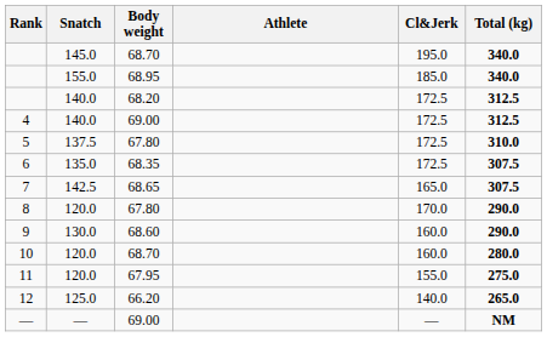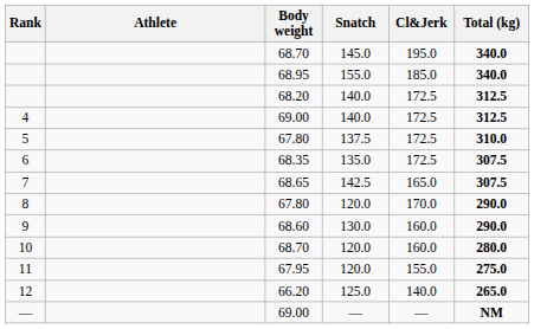columns swapped: Athlete <-> Snatch
